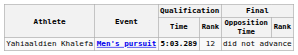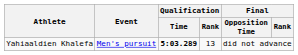Yahiaaldien Khalefa | Event: bold -> normal
Yahiaaldien Khalefa | Qualification / Rank: 12 -> 13
